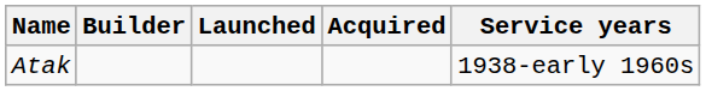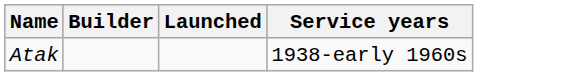- column: Acquired
